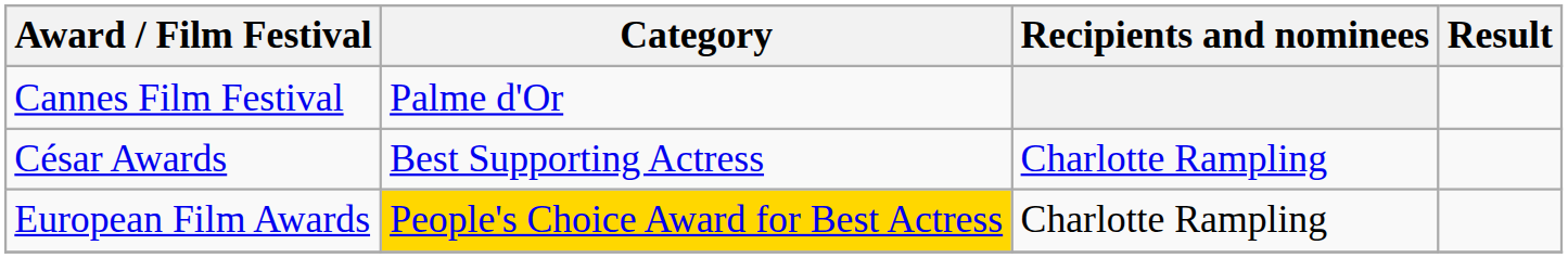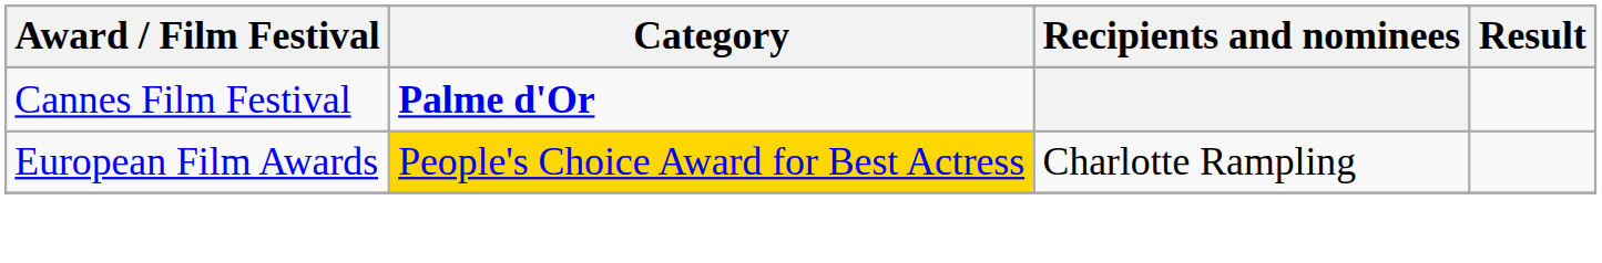Cannes Film Festival | Category: normal -> bold
- row: César Awards | Best Supporting Actress | Charlotte Rampling
